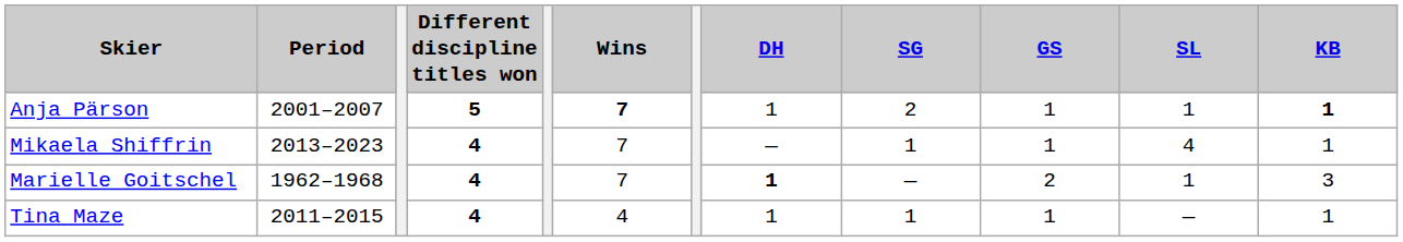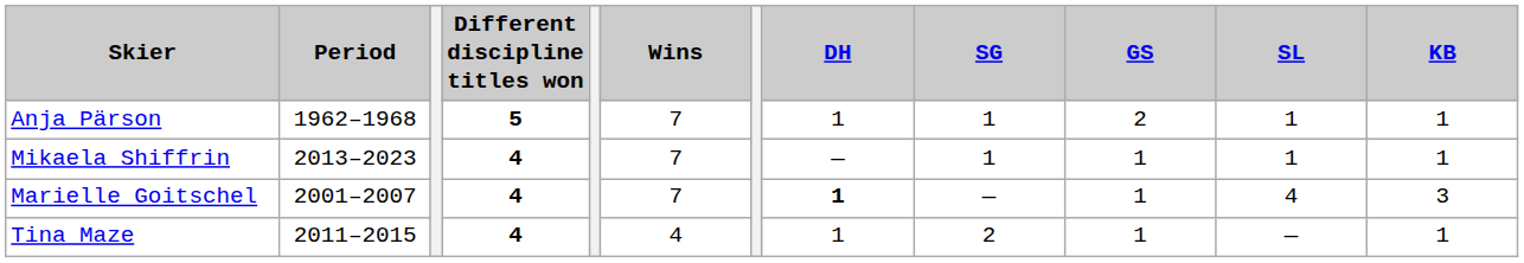Anja Pärson | Period: 2001–2007 -> 1962–1968
Anja Pärson | Wins: bold -> normal
Anja Pärson | SG: 2 -> 1
Anja Pärson | GS: 1 -> 2
Anja Pärson | KB: bold -> normal
Mikaela Shiffrin | SL: 4 -> 1
Marielle Goitschel | Period: 1962–1968 -> 2001–2007
Marielle Goitschel | GS: 2 -> 1
Marielle Goitschel | SL: 1 -> 4
Tina Maze | SG: 1 -> 2
